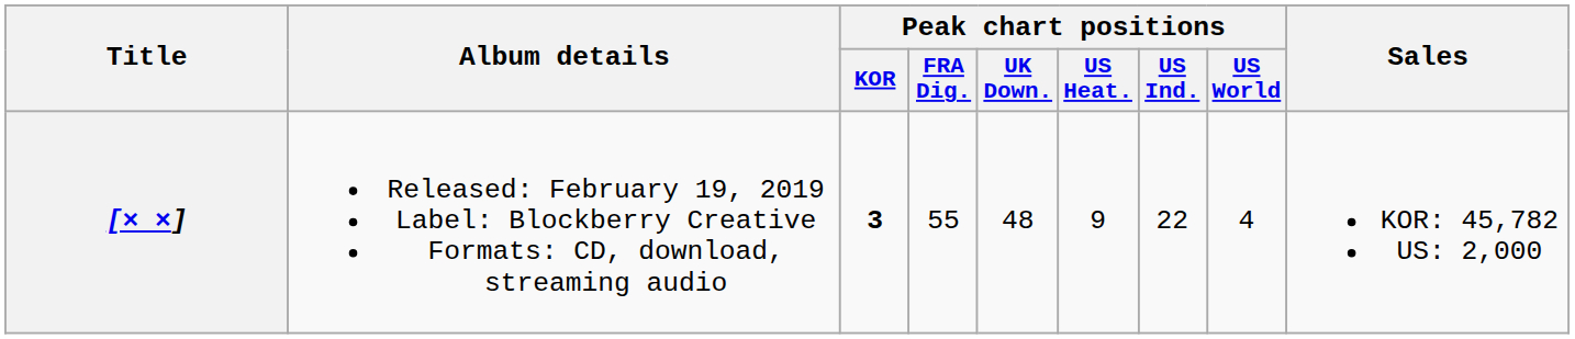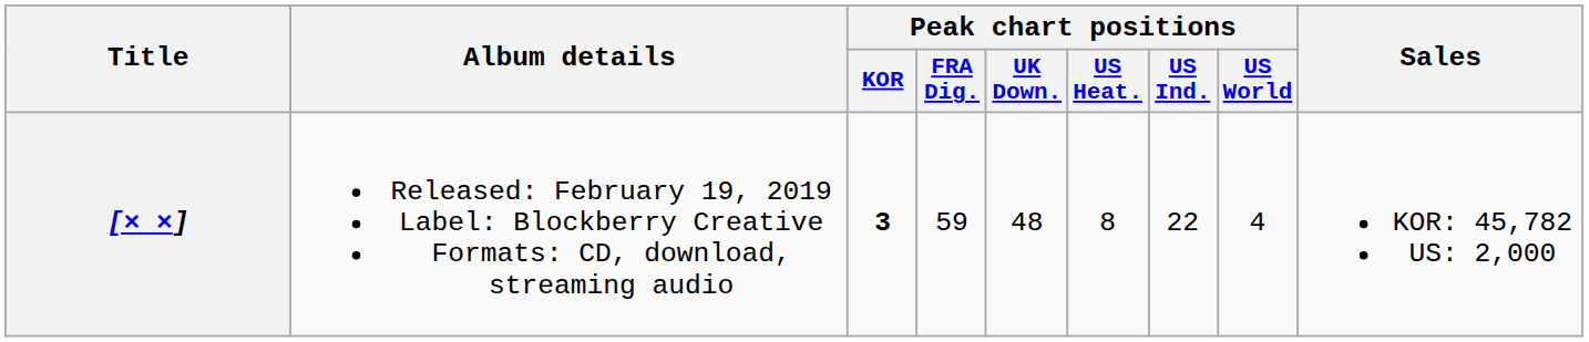[× ×] | Peak chart positions / FRA Dig.: 55 -> 59
[× ×] | Peak chart positions / US Heat.: 9 -> 8
